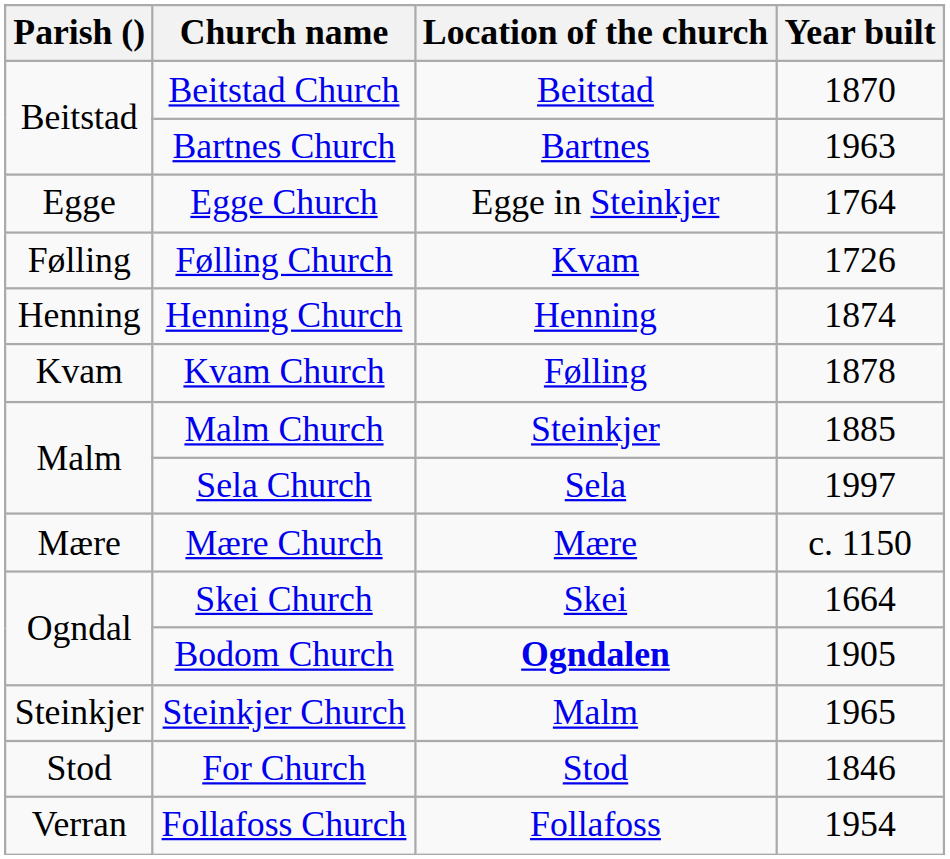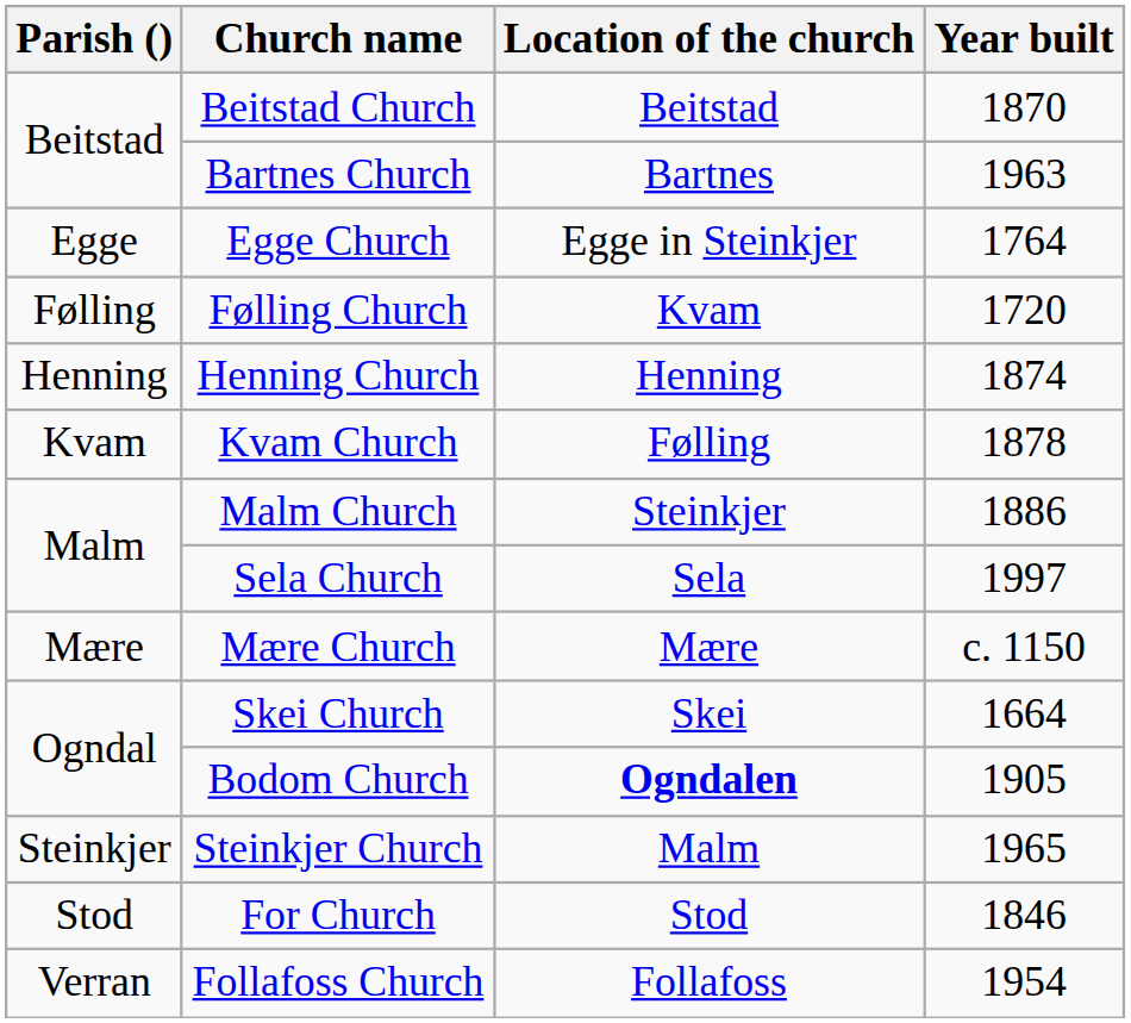Følling Church | Year built: 1726 -> 1720
Malm Church | Year built: 1885 -> 1886
